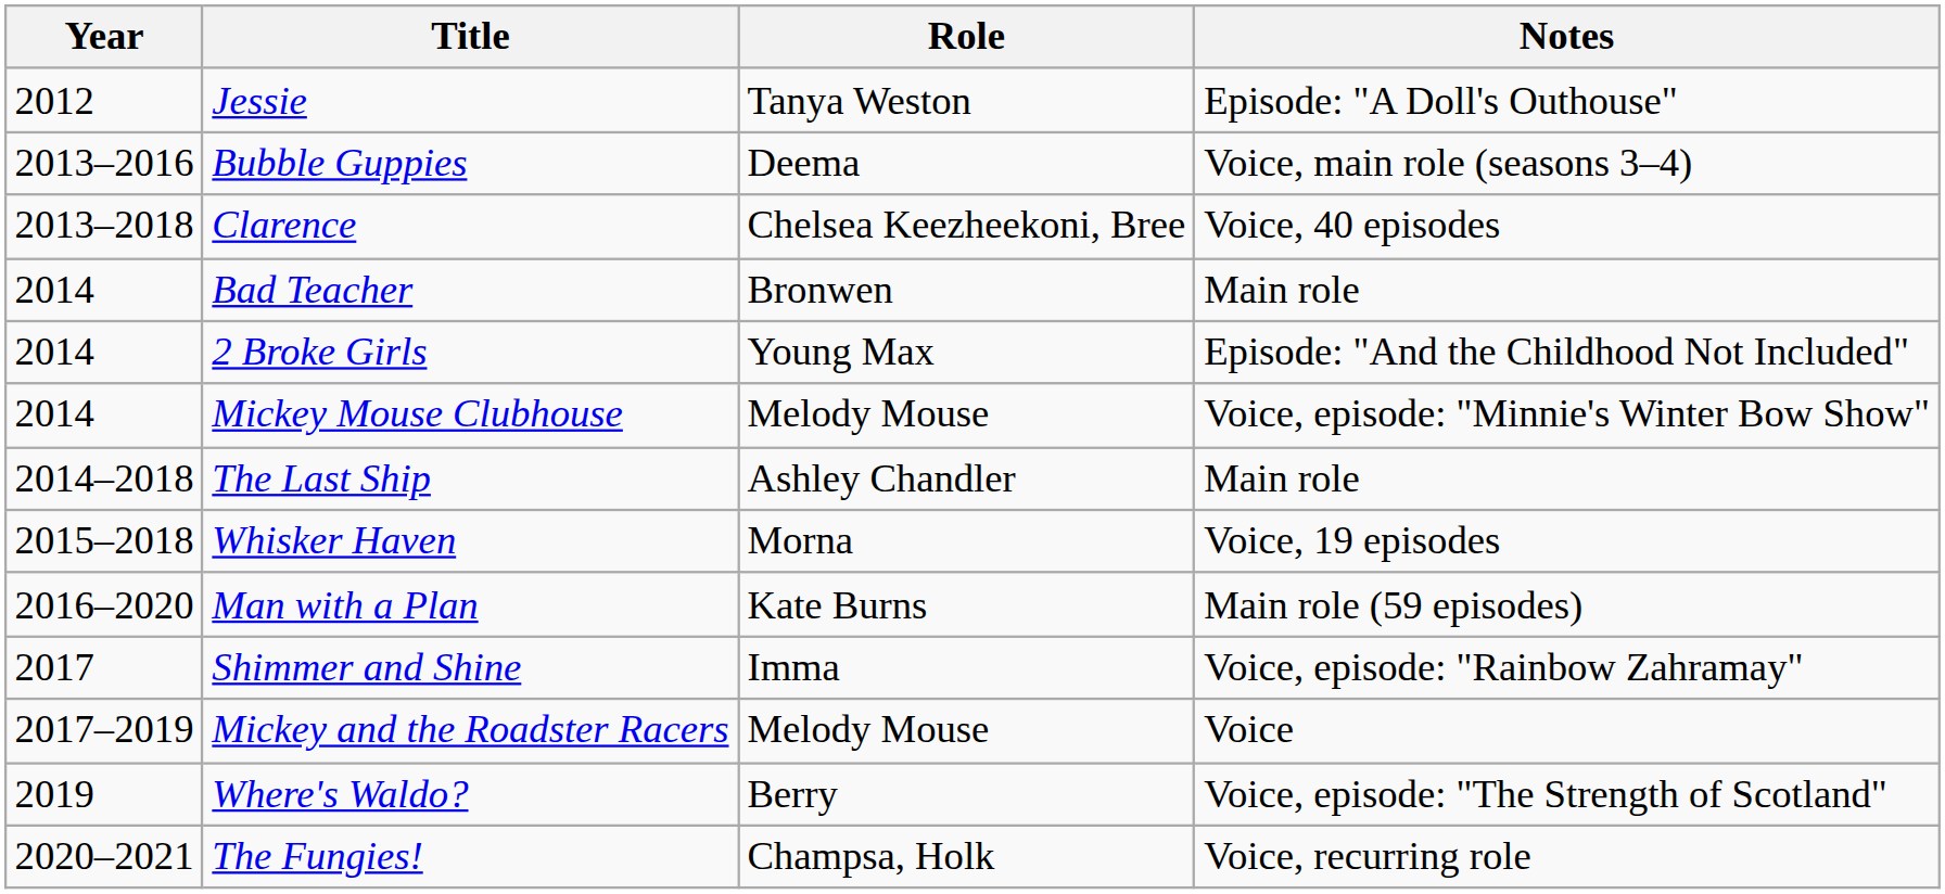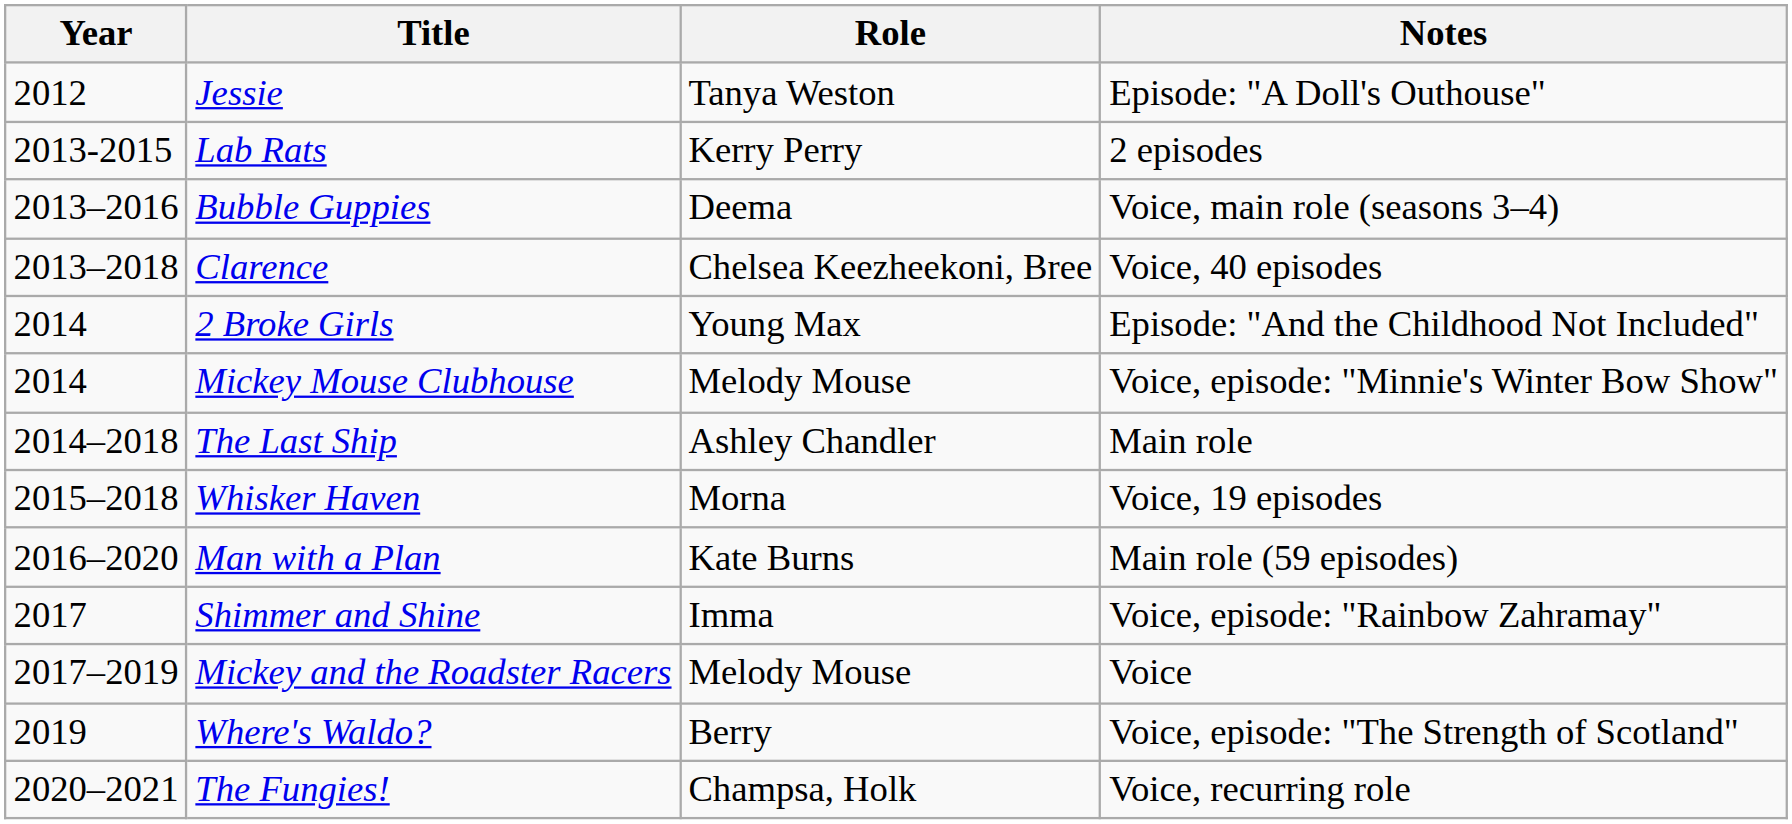+ row: 2013-2015 | Lab Rats | Kerry Perry | 2 episodes
- row: 2014 | Bad Teacher | Bronwen | Main role
